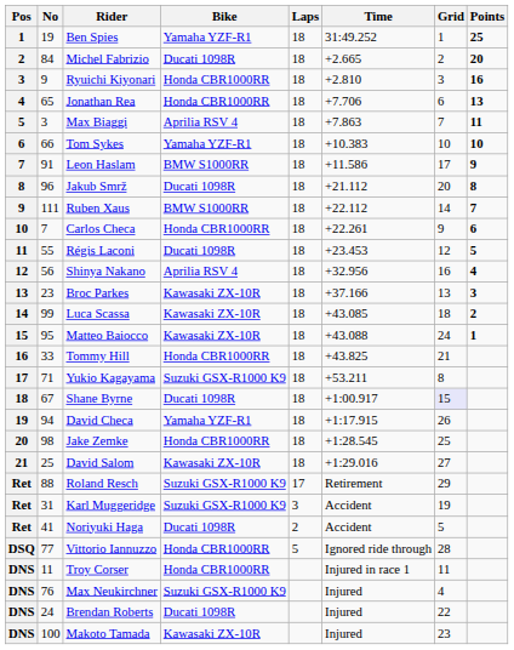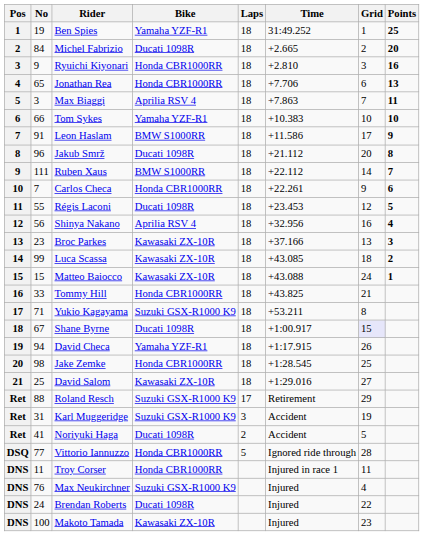Matteo Baiocco | No: 95 -> 15
